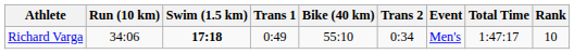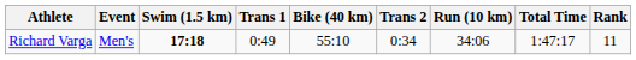columns swapped: Event <-> Run (10 km)
Richard Varga | Rank: 10 -> 11
